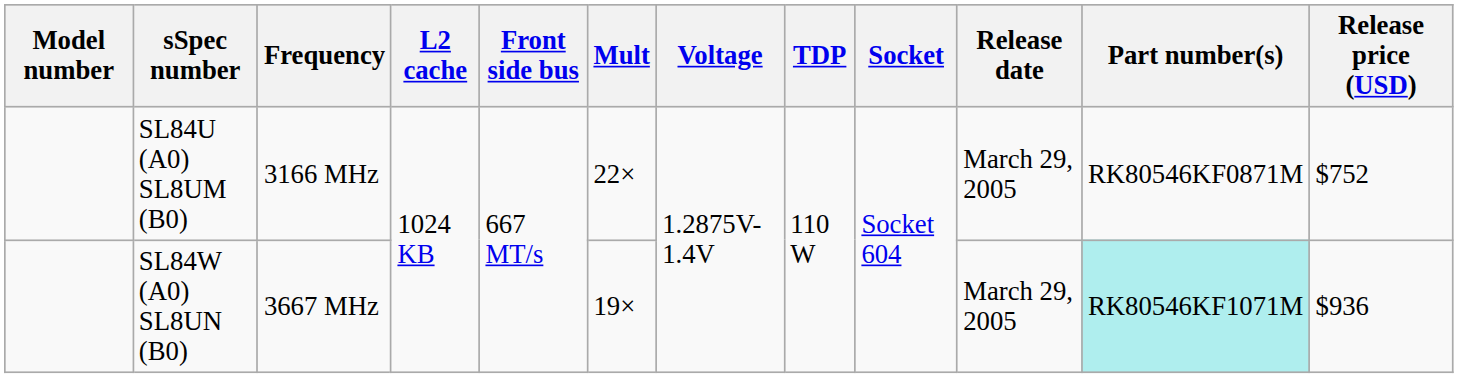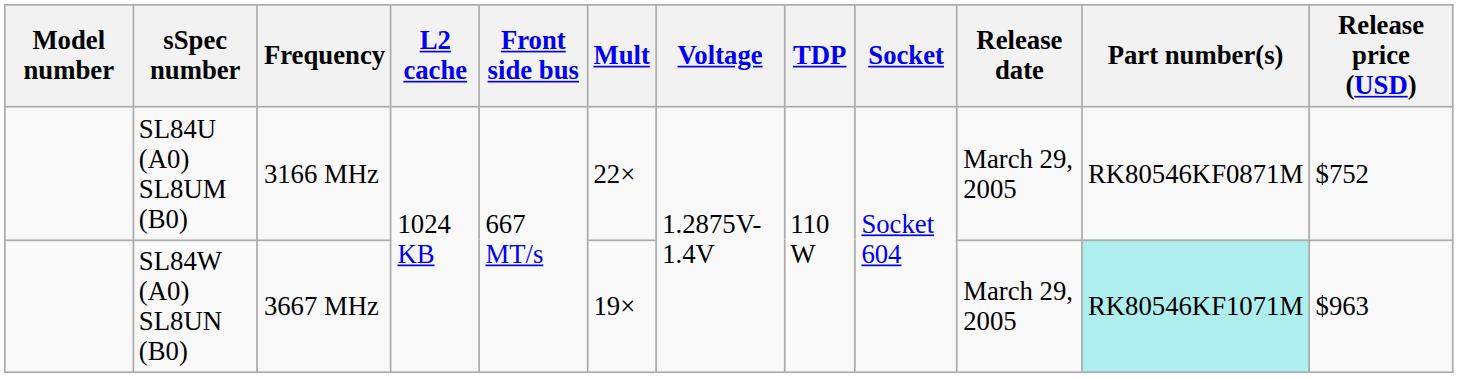SL84W (A0) SL8UN (B0) | Release price (USD): $936 -> $963
